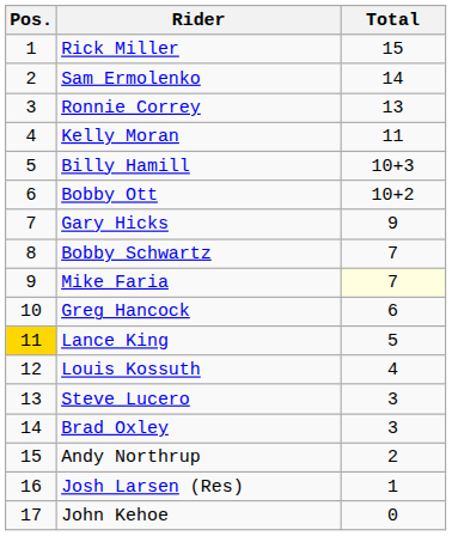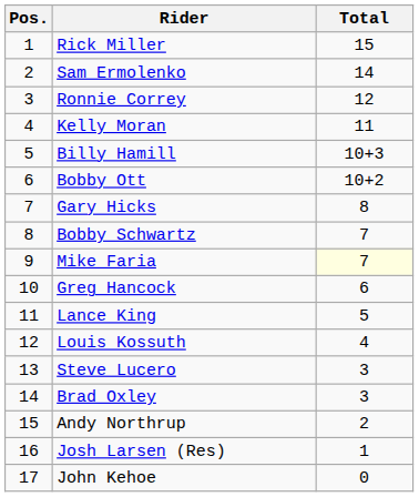Ronnie Correy | Total: 13 -> 12
Gary Hicks | Total: 9 -> 8
Lance King | Pos.: gold background -> no background
